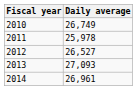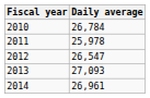2010 | Daily average: 26,749 -> 26,784
2012 | Daily average: 26,527 -> 26,547
